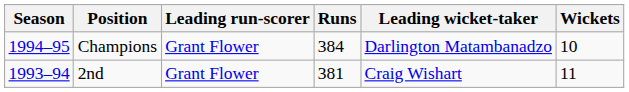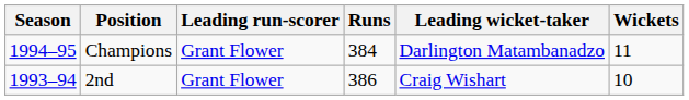Champions | Wickets: 10 -> 11
2nd | Runs: 381 -> 386
2nd | Wickets: 11 -> 10
